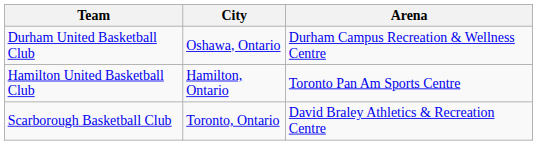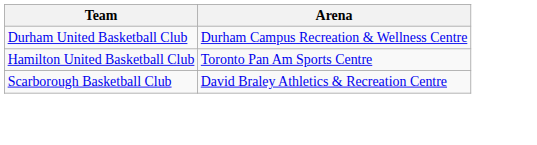- column: City | Oshawa, Ontario | Hamilton, Ontario | Toronto, Ontario
